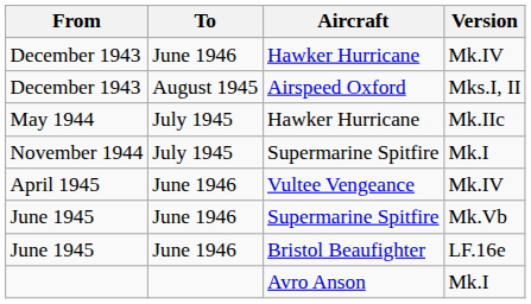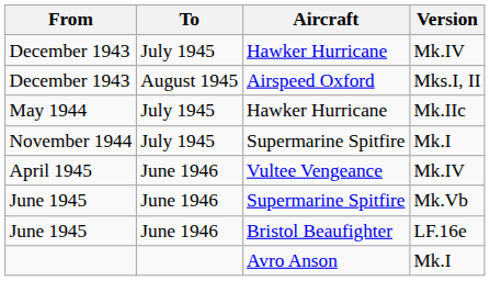December 1943 / Mk.IV | To: June 1946 -> July 1945
